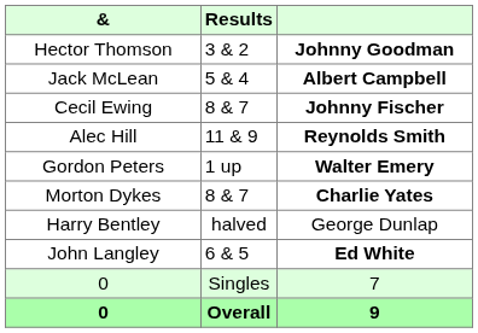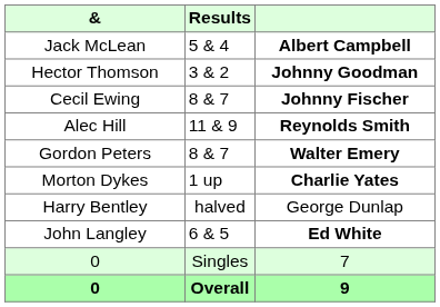rows swapped: Hector Thomson <-> Jack McLean
Gordon Peters | Results: 1 up -> 8 & 7
Morton Dykes | Results: 8 & 7 -> 1 up
